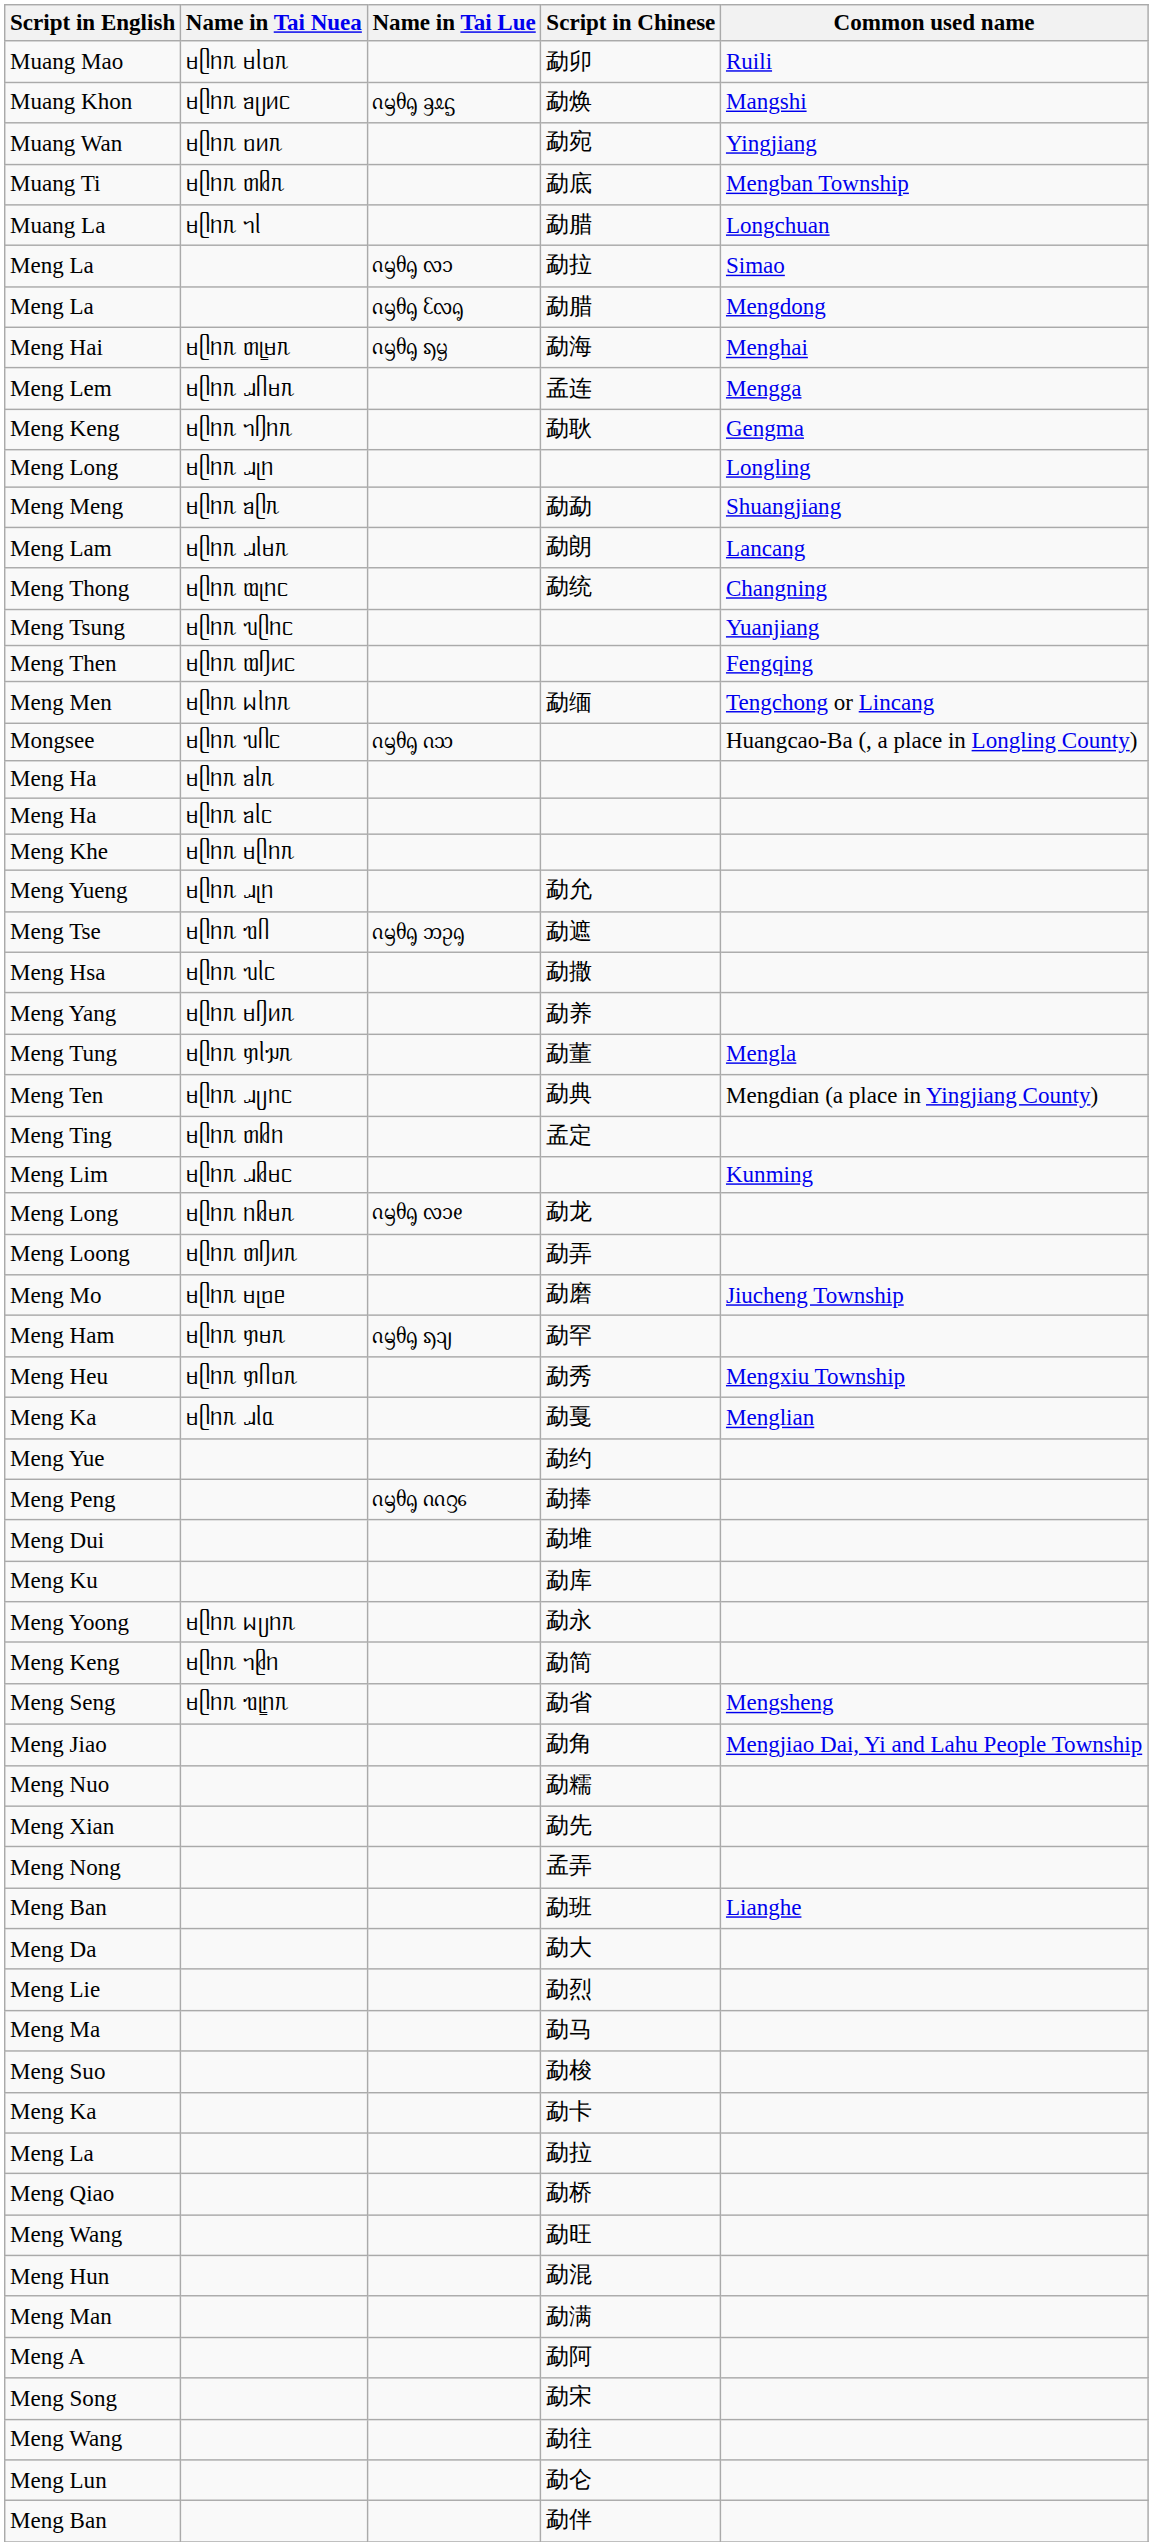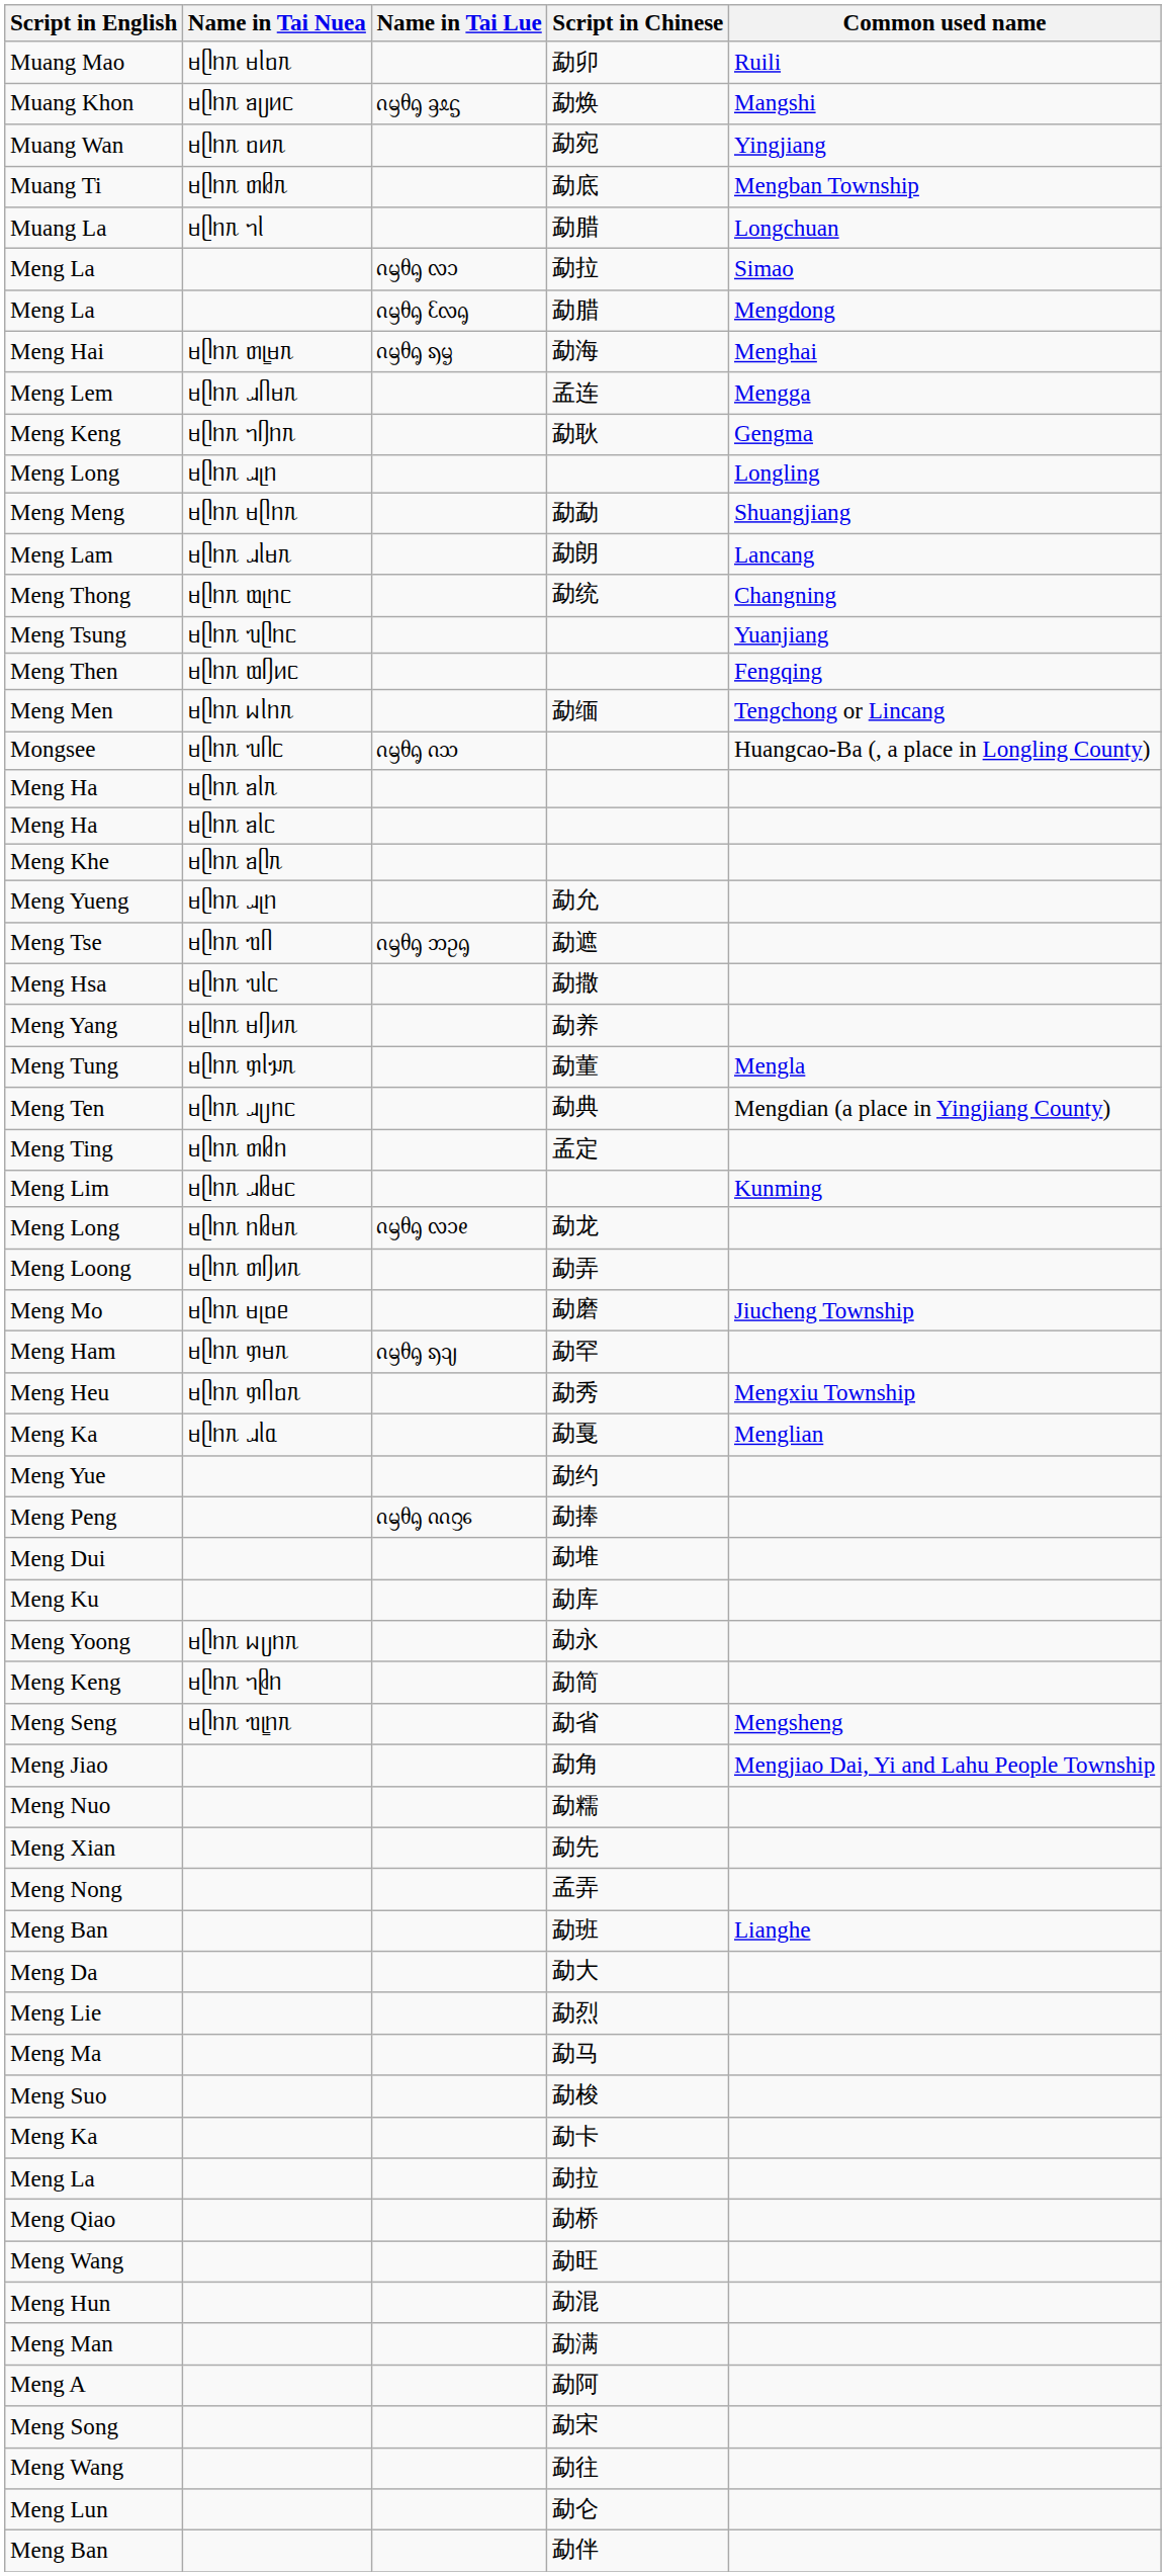Meng Meng | Name in Tai Nuea: ᥛᥫᥒᥰ ᥑᥫᥰ -> ᥛᥫᥒᥰ ᥛᥫᥒᥰ
Meng Khe | Name in Tai Nuea: ᥛᥫᥒᥰ ᥛᥫᥒᥰ -> ᥛᥫᥒᥰ ᥑᥫᥰ
